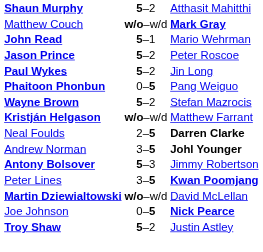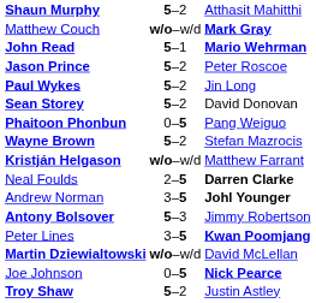John Read | column 3: normal -> bold
+ row: Sean Storey | 5–2 | David Donovan
